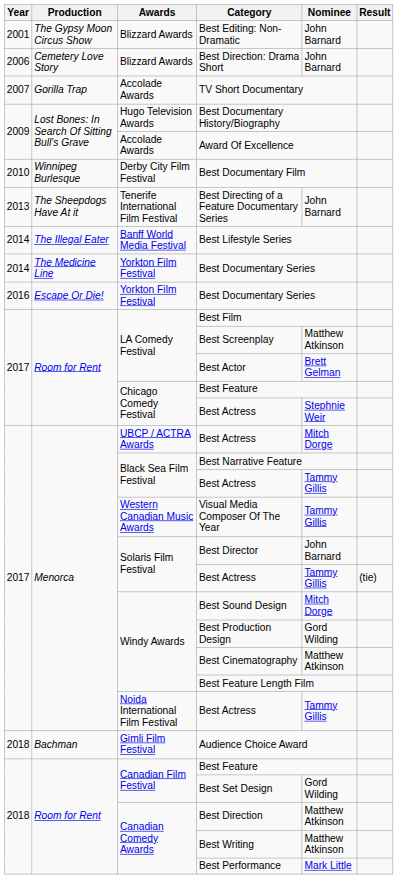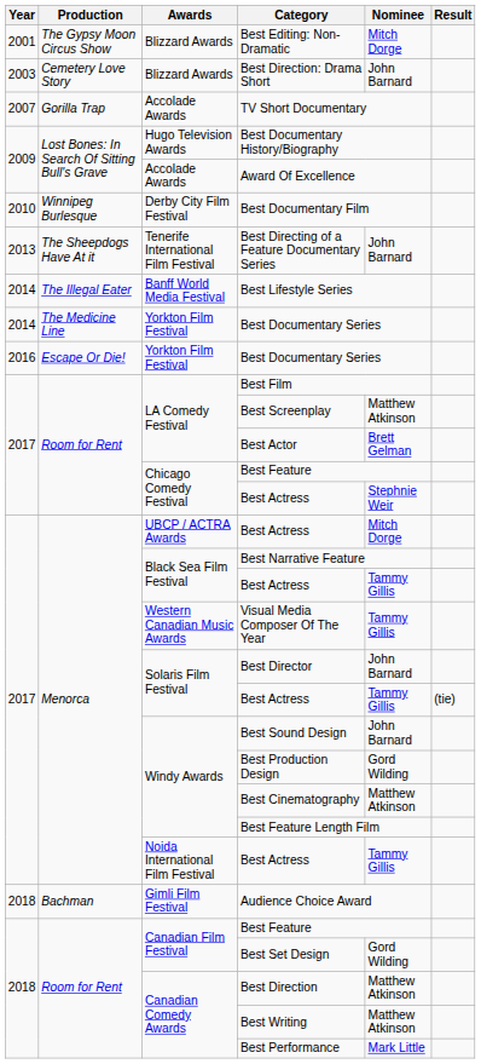Best Editing: Non-Dramatic | Nominee: John Barnard -> Mitch Dorge
Best Direction: Drama Short | Year: 2006 -> 2003
Best Sound Design | Nominee: Mitch Dorge -> John Barnard
